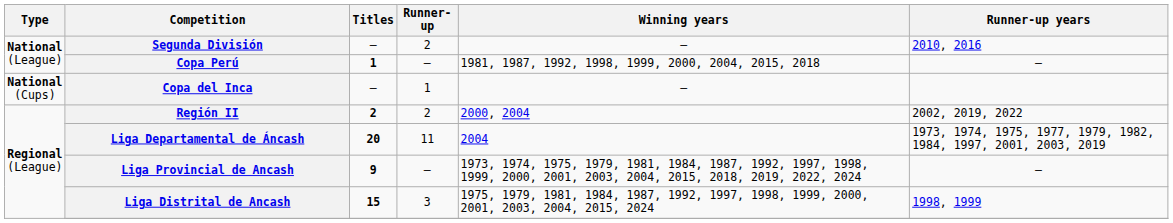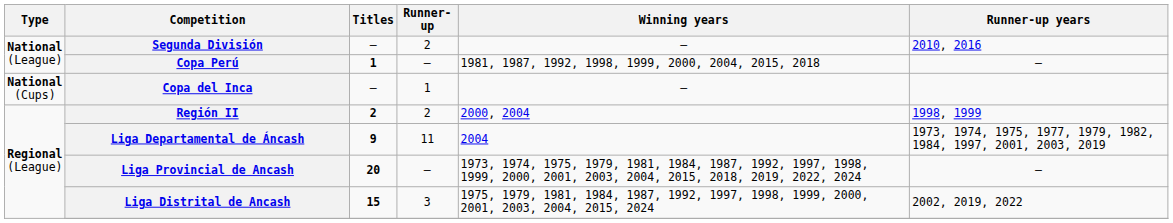Región II | Runner-up years: 2002, 2019, 2022 -> 1998, 1999
Liga Departamental de Áncash | Titles: 20 -> 9
Liga Provincial de Ancash | Titles: 9 -> 20
Liga Distrital de Ancash | Runner-up years: 1998, 1999 -> 2002, 2019, 2022
